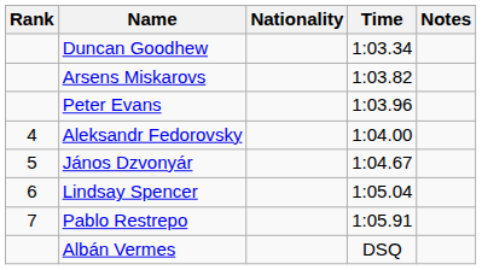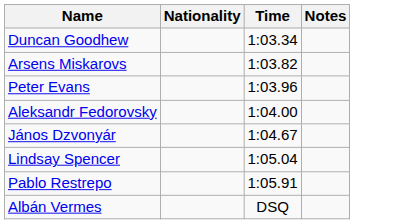- column: Rank | 4 | 5 | 6 | 7
